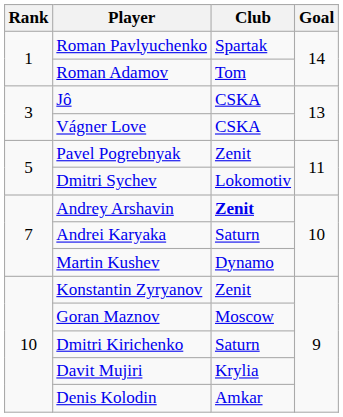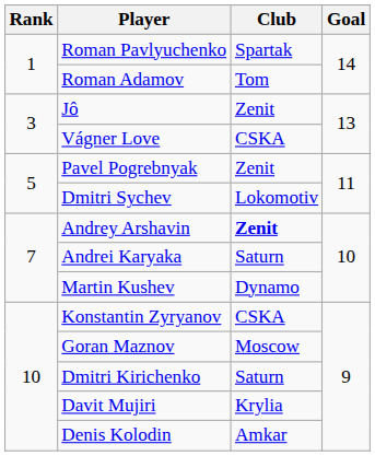Jô | Club: CSKA -> Zenit
Konstantin Zyryanov | Club: Zenit -> CSKA
